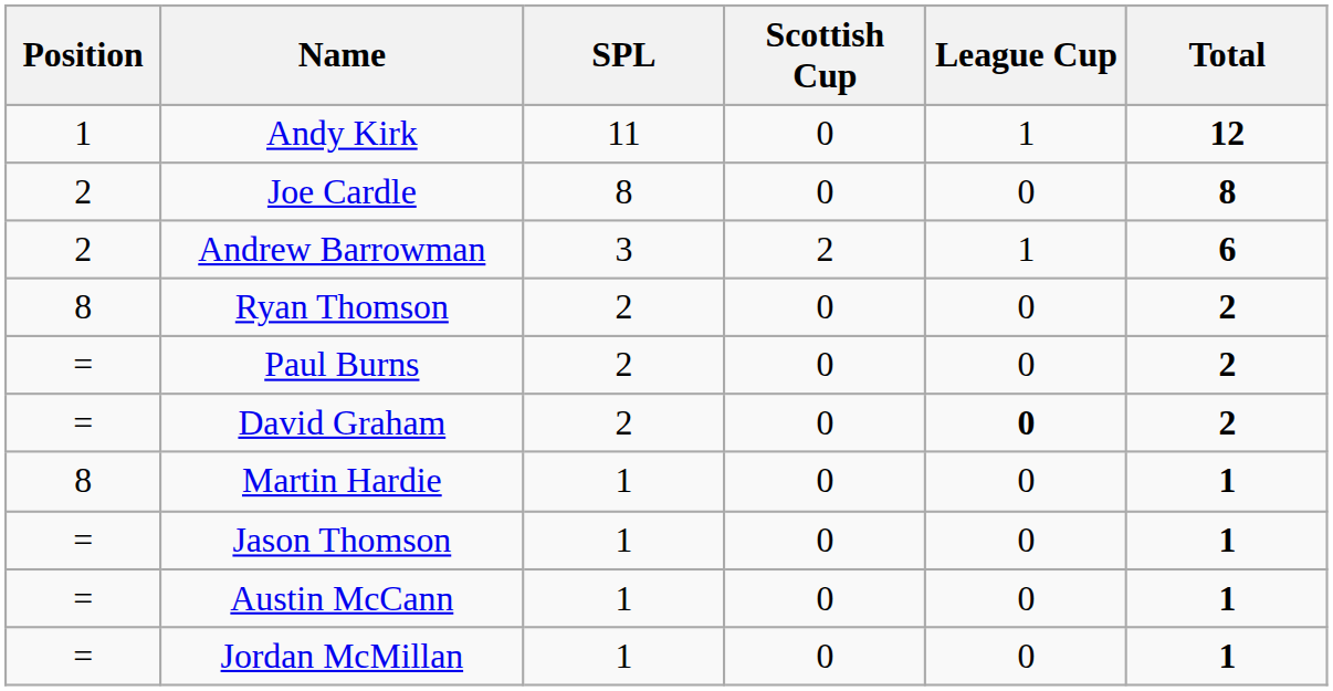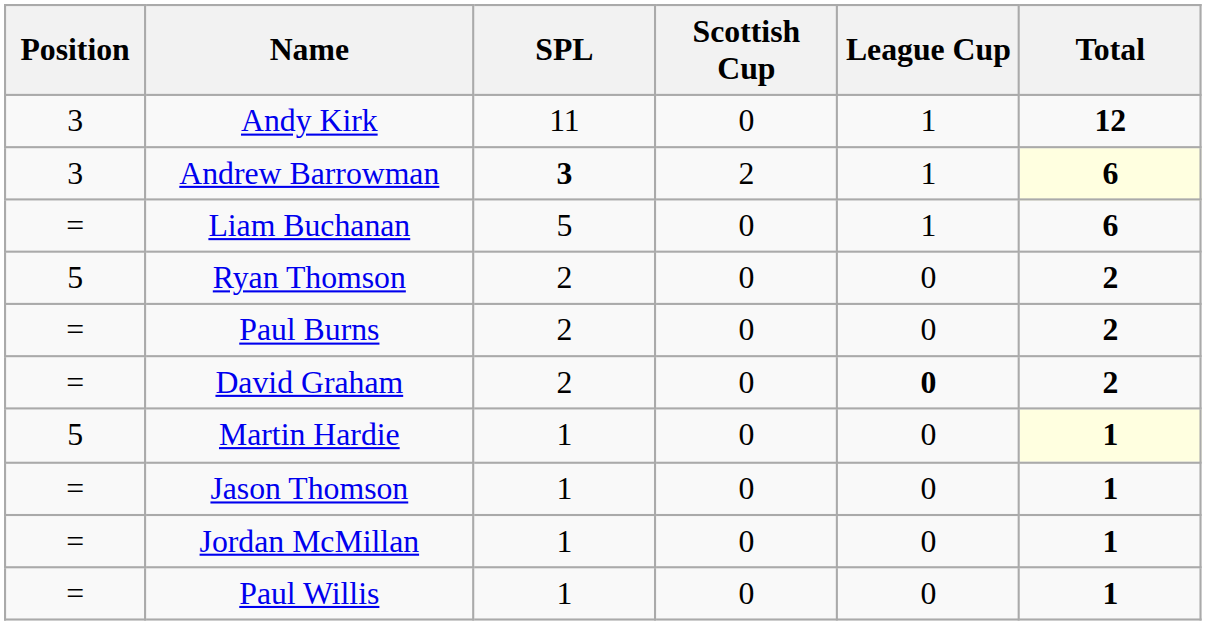Andy Kirk | Position: 1 -> 3
- row: 2 | Joe Cardle | 8 | 0 | 0 | 8
Andrew Barrowman | Position: 2 -> 3
Andrew Barrowman | SPL: normal -> bold
Andrew Barrowman | Total: no background -> lightyellow background
+ row: = | Liam Buchanan | 5 | 0 | 1 | 6
Ryan Thomson | Position: 8 -> 5
Martin Hardie | Position: 8 -> 5
Martin Hardie | Total: no background -> lightyellow background
- row: = | Austin McCann | 1 | 0 | 0 | 1
+ row: = | Paul Willis | 1 | 0 | 0 | 1
